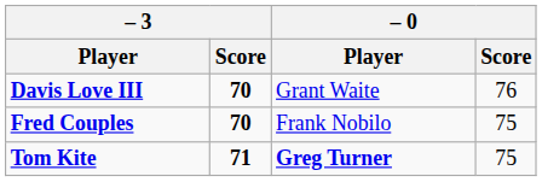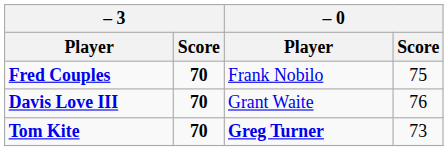rows swapped: Fred Couples <-> Davis Love III
Tom Kite | – 3 / Score: 71 -> 70
Tom Kite | – 0 / Score: 75 -> 73
